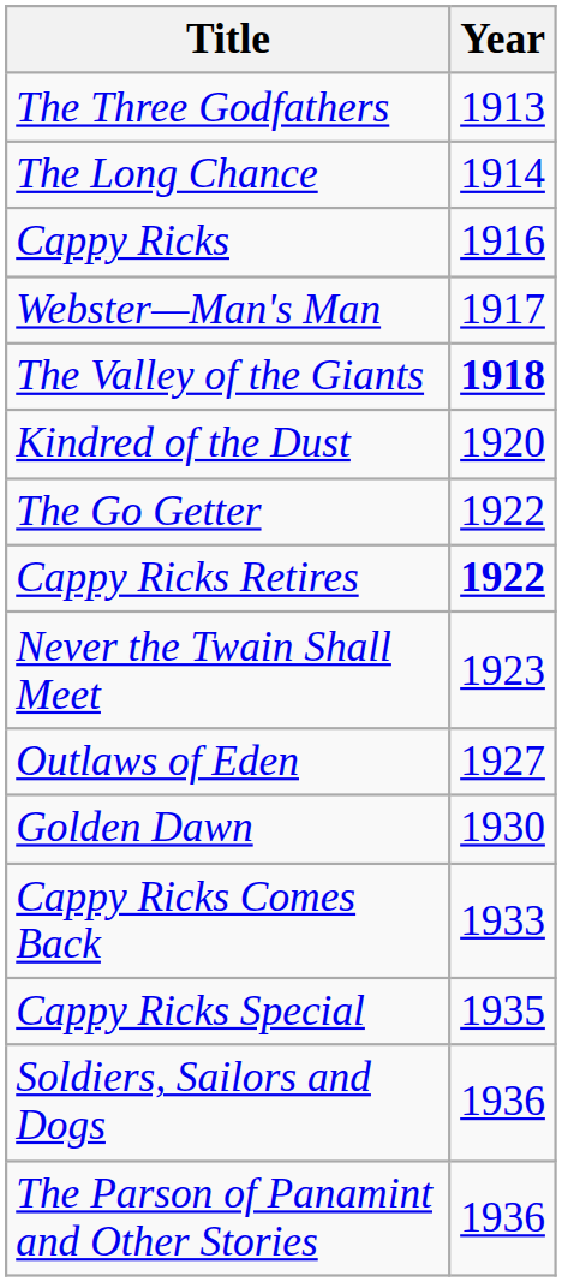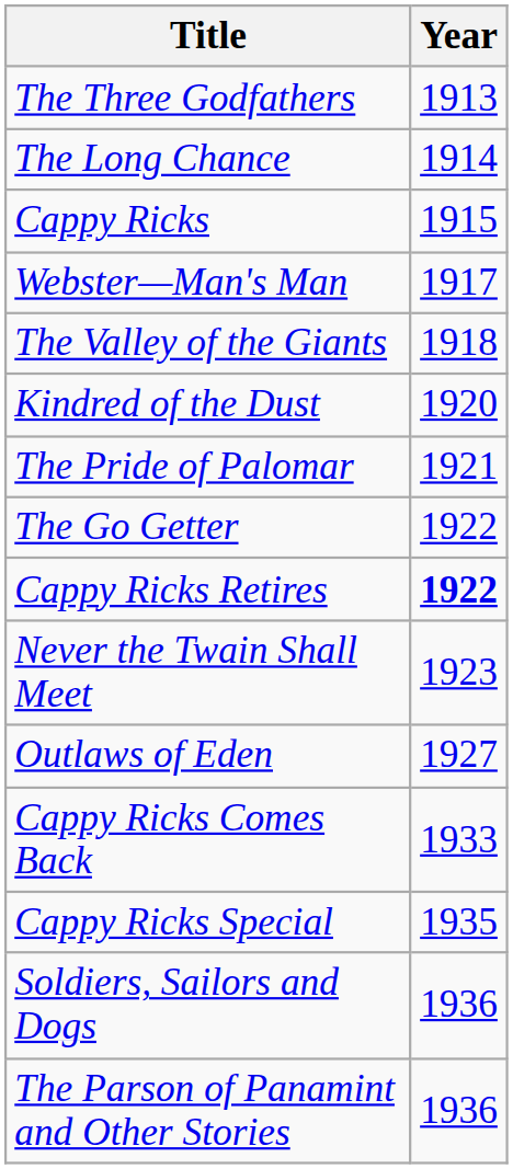Cappy Ricks | Year: 1916 -> 1915
The Valley of the Giants | Year: bold -> normal
+ row: The Pride of Palomar | 1921
- row: Golden Dawn | 1930
